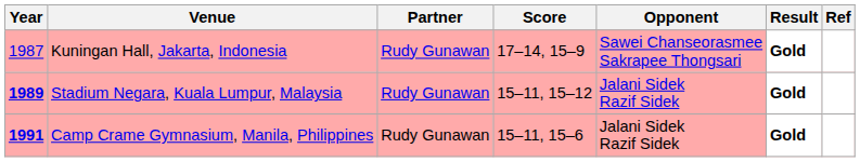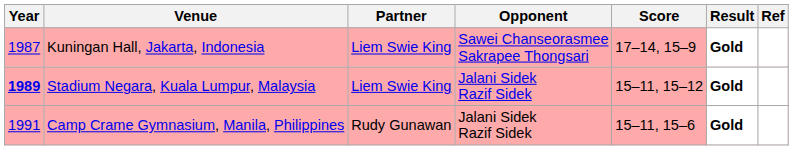columns swapped: Opponent <-> Score
Kuningan Hall, Jakarta, Indonesia | Partner: Rudy Gunawan -> Liem Swie King
Stadium Negara, Kuala Lumpur, Malaysia | Partner: Rudy Gunawan -> Liem Swie King
Camp Crame Gymnasium, Manila, Philippines | Year: bold -> normal
